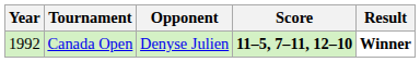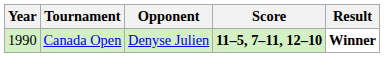Canada Open | Year: 1992 -> 1990
